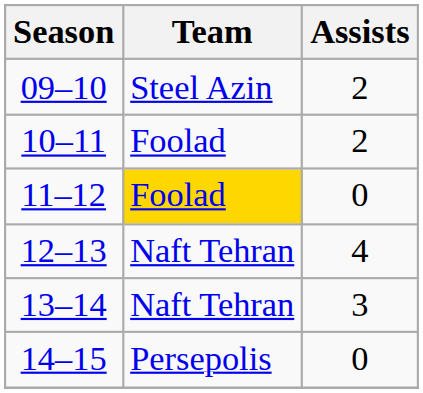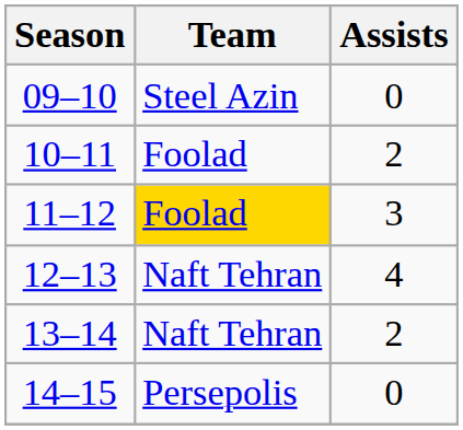09–10 | Assists: 2 -> 0
11–12 | Assists: 0 -> 3
13–14 | Assists: 3 -> 2
